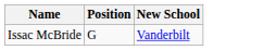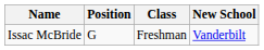+ column: Class | Freshman
